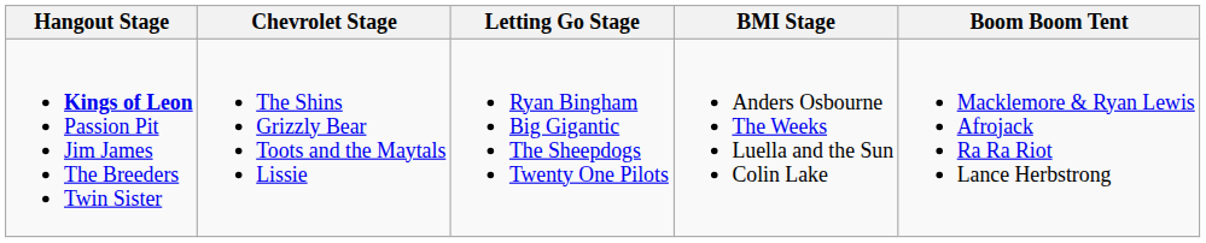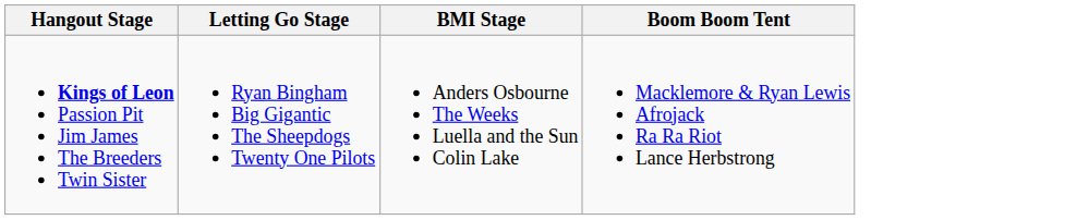- column: Chevrolet Stage | The Shins Grizzly Bear Toots and the Maytals Lissie
